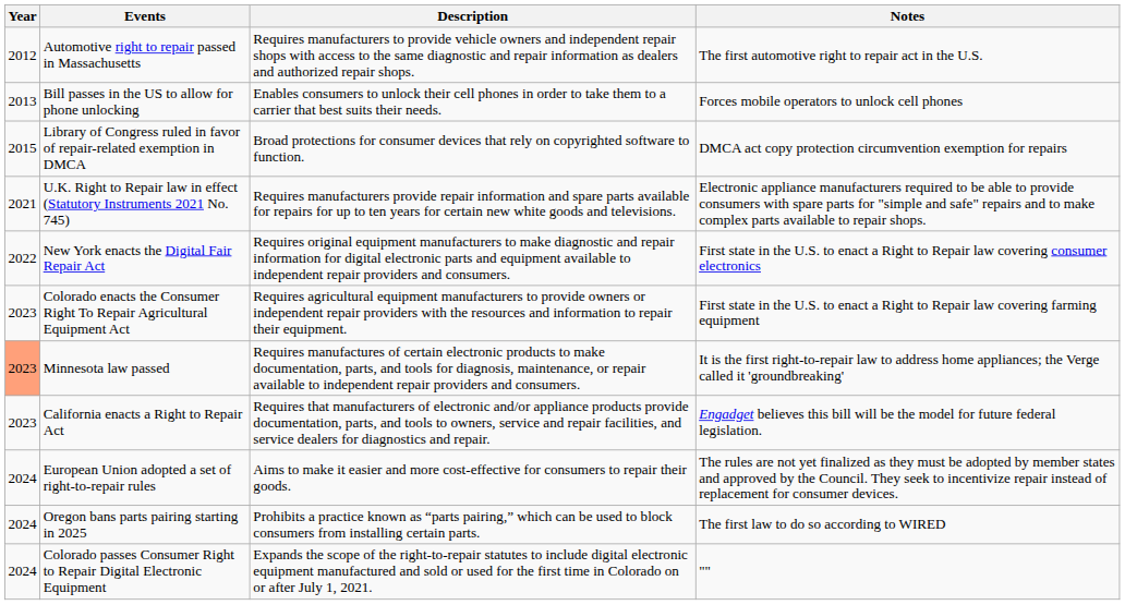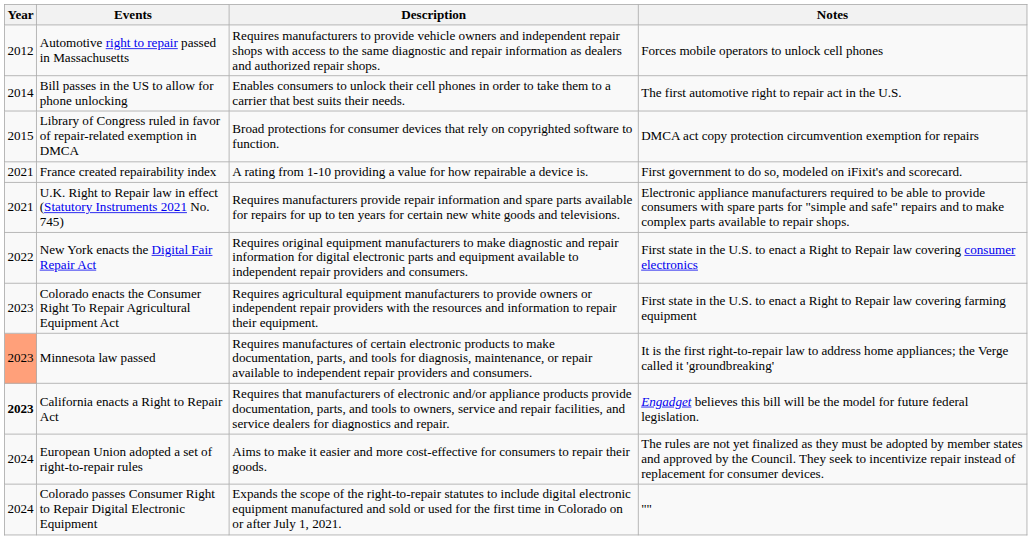Automotive right to repair passed in Massachusetts | Notes: The first automotive right to repair act in the U.S. -> Forces mobile operators to unlock cell phones
Bill passes in the US to allow for phone unlocking | Year: 2013 -> 2014
Bill passes in the US to allow for phone unlocking | Notes: Forces mobile operators to unlock cell phones -> The first automotive right to repair act in the U.S.
+ row: 2021 | France created repairability index | A rating from 1-10 providing a value for how repairable a device is. | First government to do so, modeled on iFixit's and scorecard.
California enacts a Right to Repair Act | Year: normal -> bold
- row: 2024 | Oregon bans parts pairing starting in 2025 | Prohibits a practice known as “parts pairing,” which can be used to block consumers from installing certain parts. | The first law to do so according to WIRED
